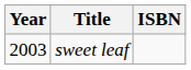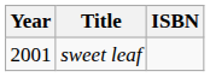sweet leaf | Year: 2003 -> 2001
